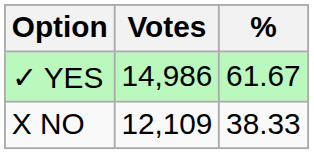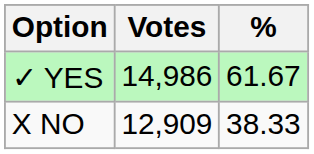X NO | Votes: 12,109 -> 12,909
